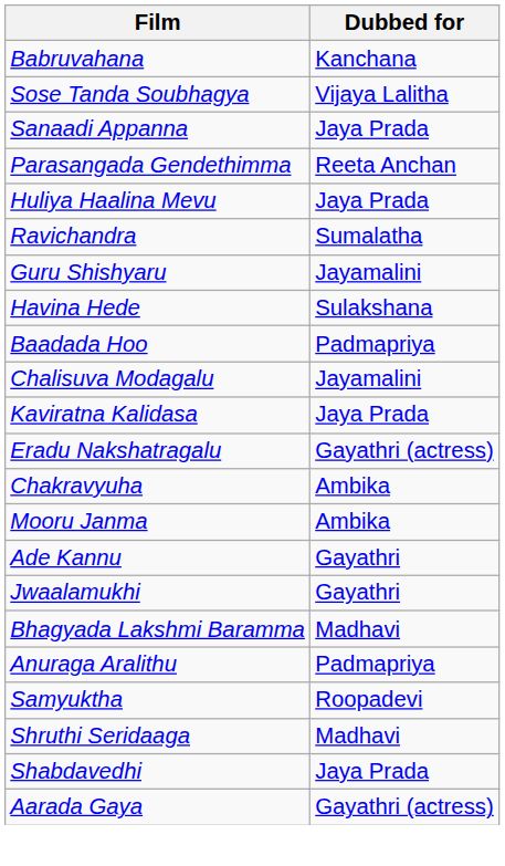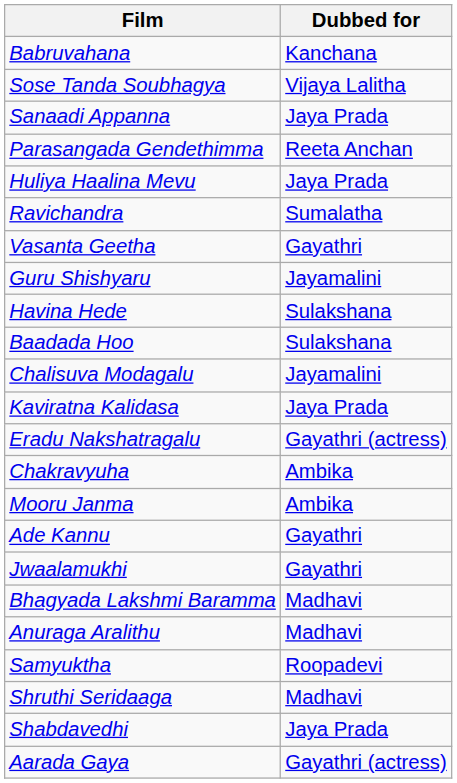+ row: Vasanta Geetha | Gayathri
Baadada Hoo | Dubbed for: Padmapriya -> Sulakshana
Anuraga Aralithu | Dubbed for: Padmapriya -> Madhavi
